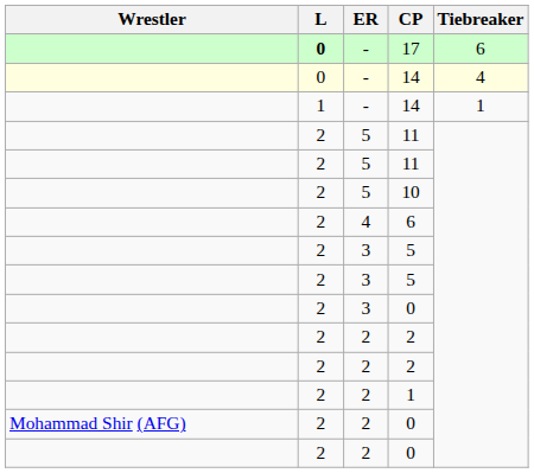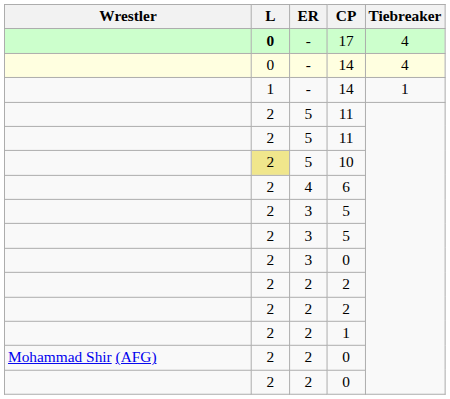17 | Tiebreaker: 6 -> 4
10 | L: no background -> khaki background
